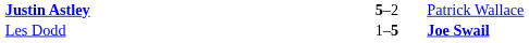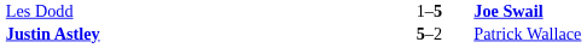rows swapped: Les Dodd <-> Justin Astley
